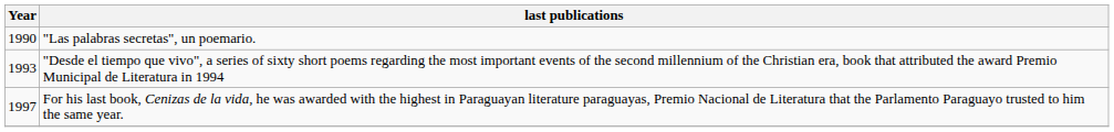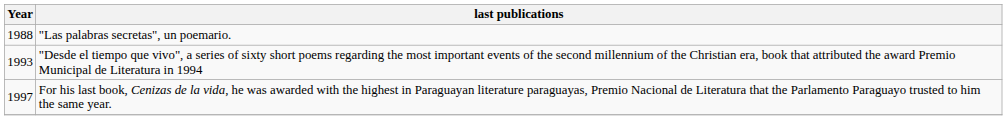"Las palabras secretas", un poemario. | Year: 1990 -> 1988
